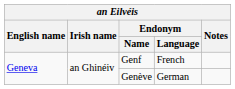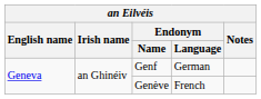Genf | Endonym / Language: French -> German
Genève | Endonym / Language: German -> French
